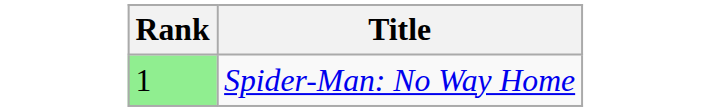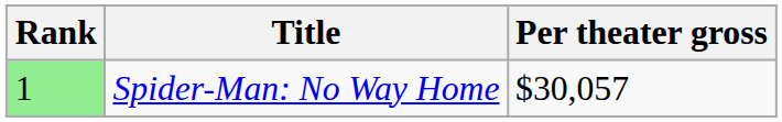+ column: Per theater gross | $30,057
